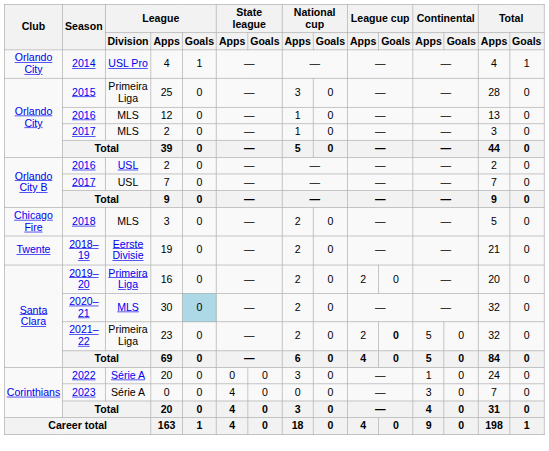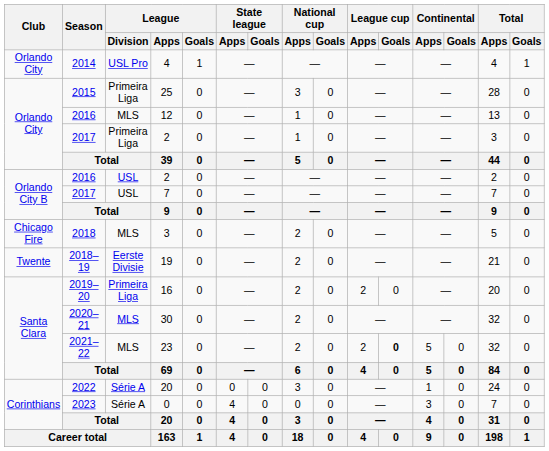2017 / 2 | League / Division: MLS -> Primeira Liga
30 | League / Goals: lightblue background -> no background
23 | League / Division: Primeira Liga -> MLS
